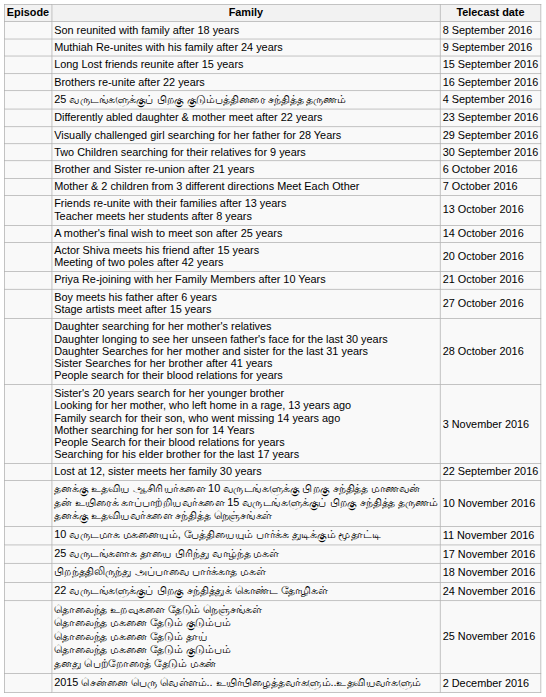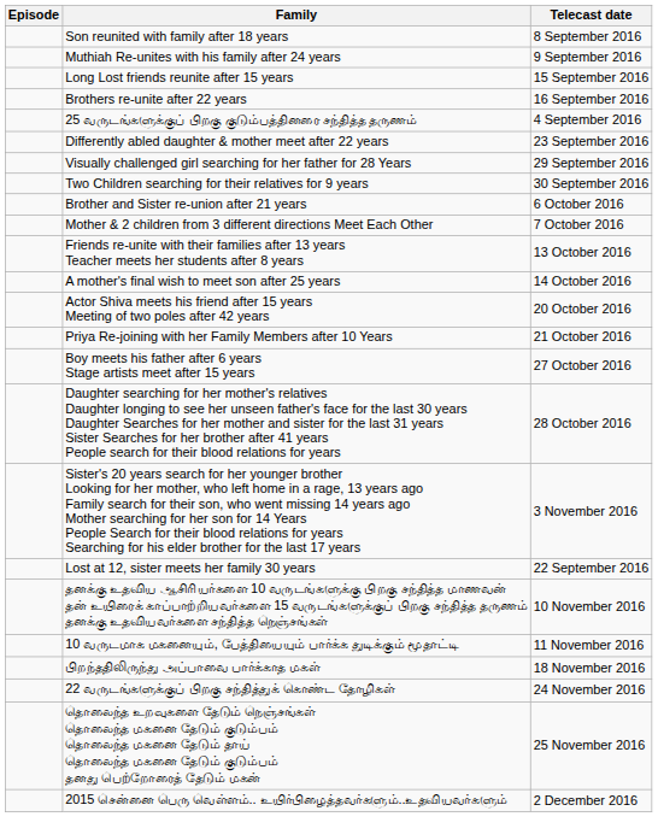- row: 25 வருடங்களாக தாயை பிரிந்து வாழ்ந்த மகள் | 17 November 2016
